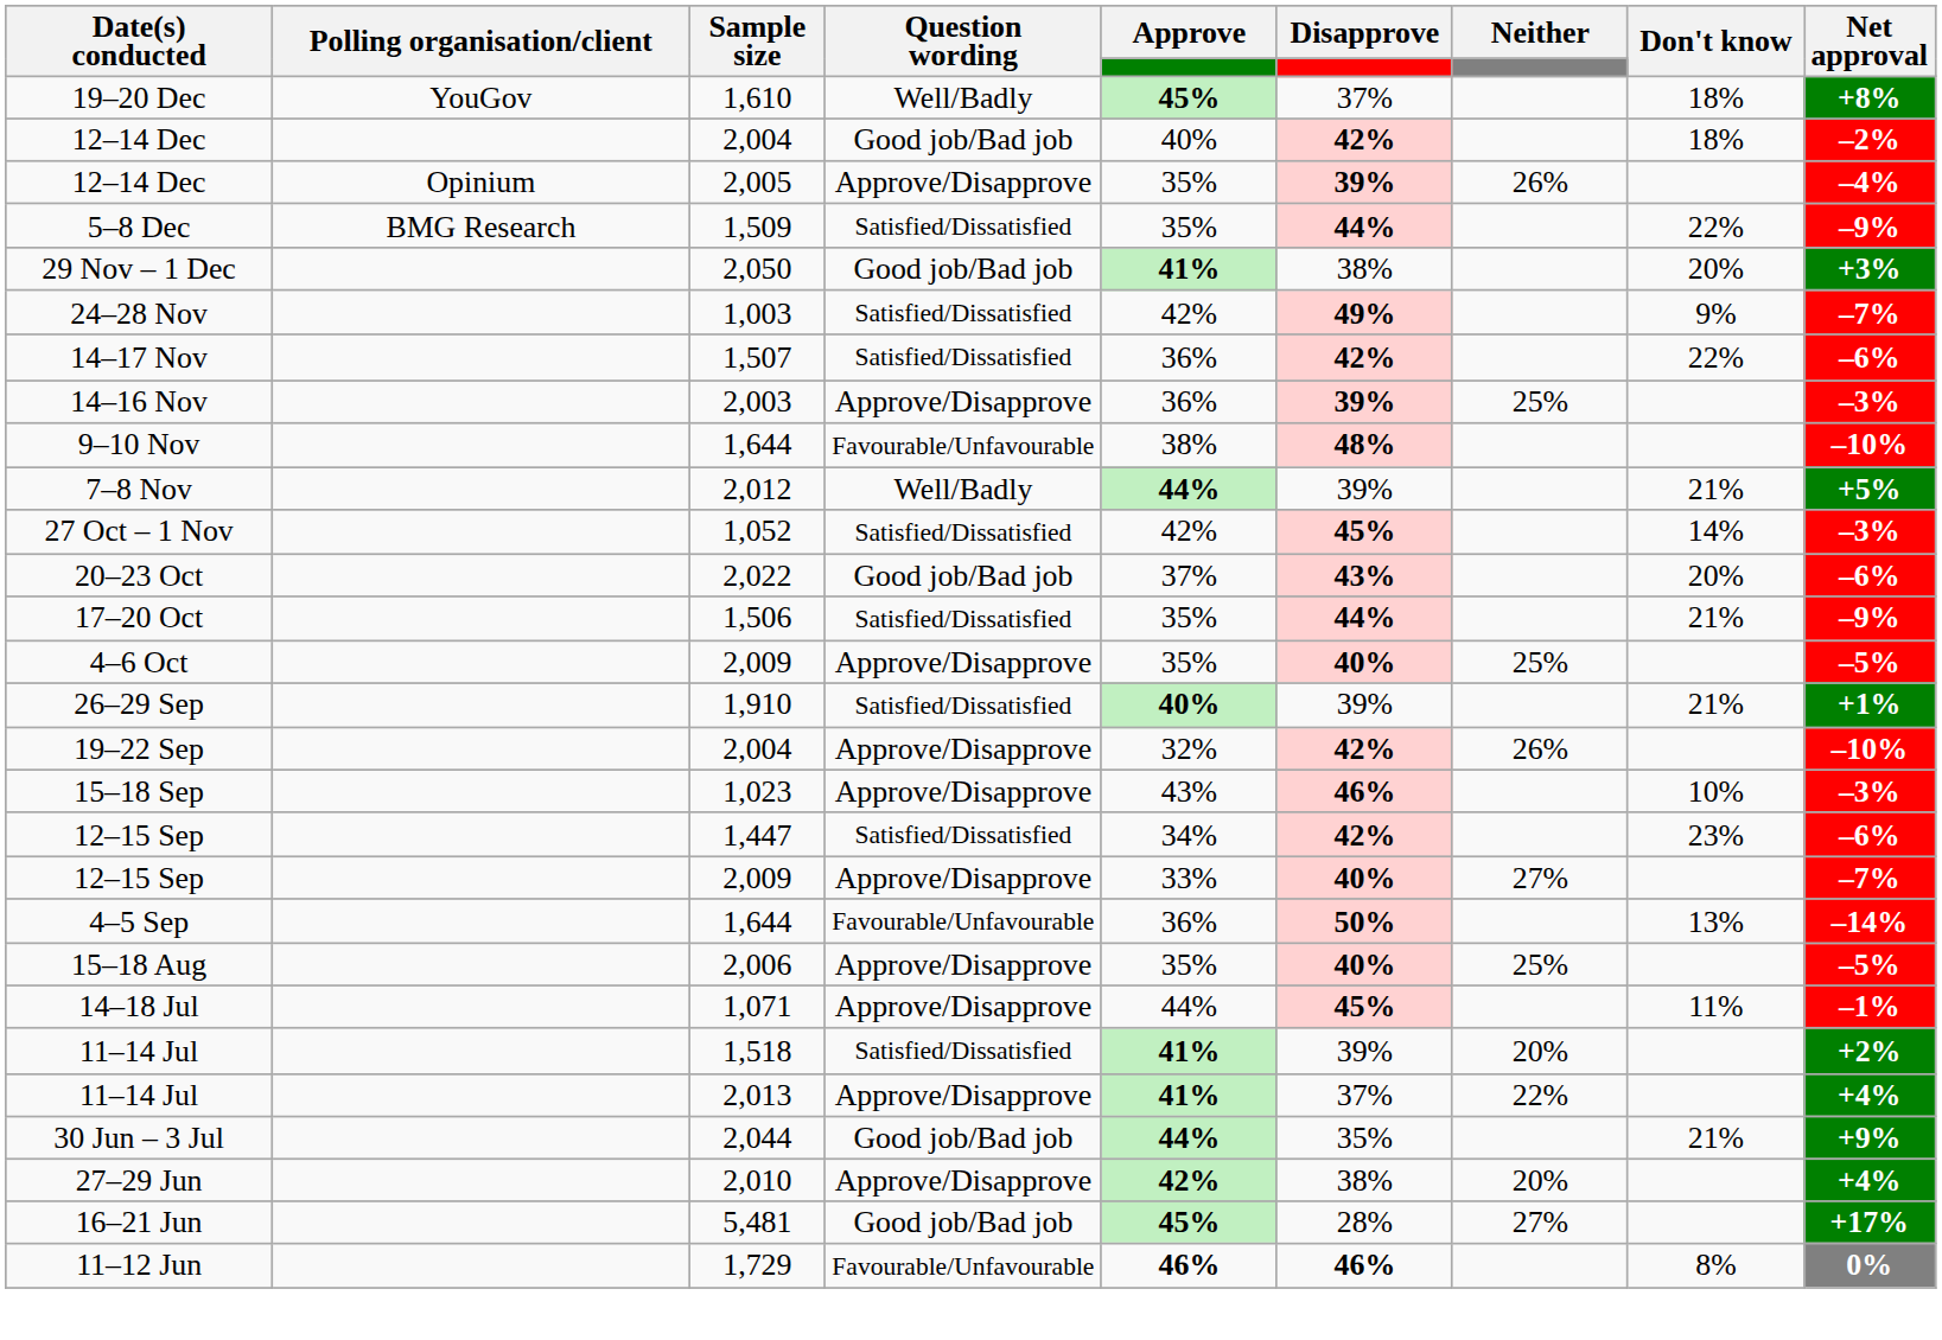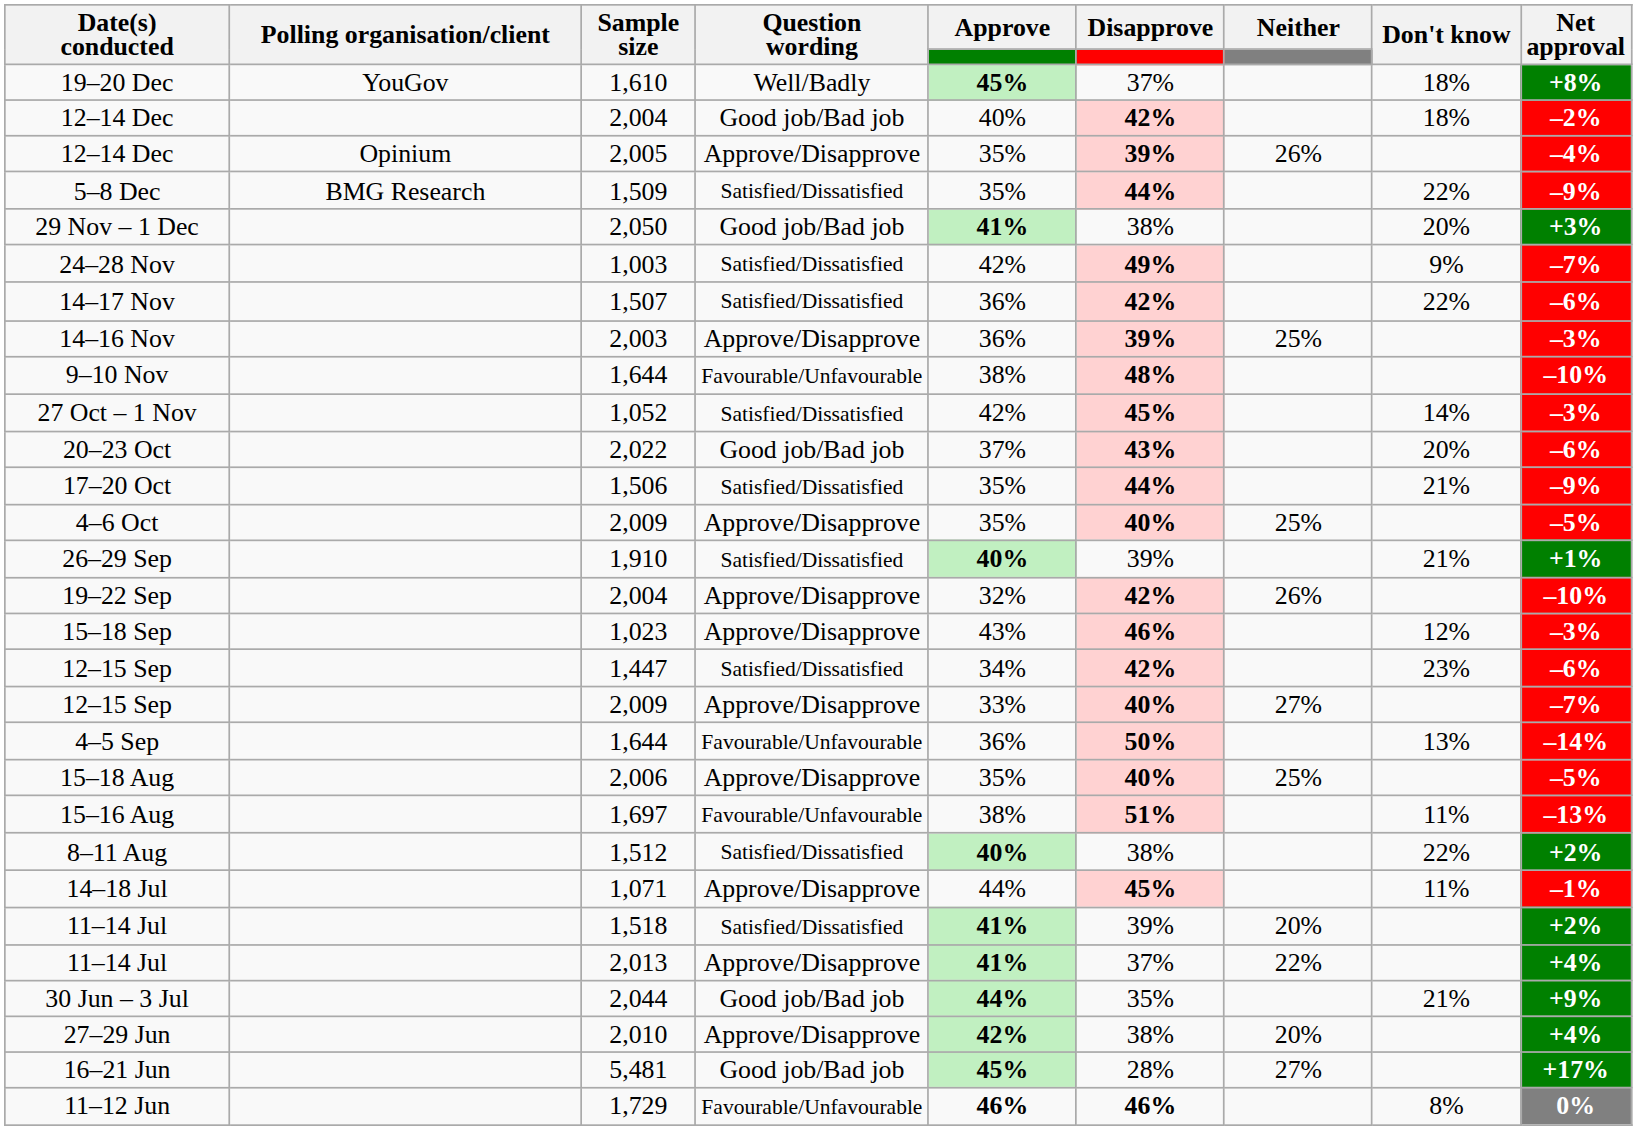- row: 7–8 Nov | 2,012 | Well/Badly | 44% | 39% | 21% | +5%
15–18 Sep | Don't know: 10% -> 12%
+ row: 15–16 Aug | 1,697 | Favourable/Unfavourable | 38% | 51% | 11% | –13%
+ row: 8–11 Aug | 1,512 | Satisfied/Dissatisfied | 40% | 38% | 22% | +2%
